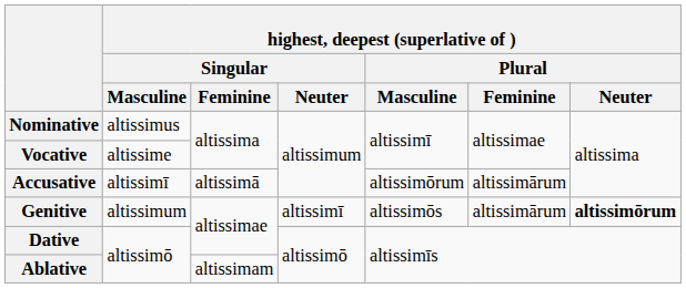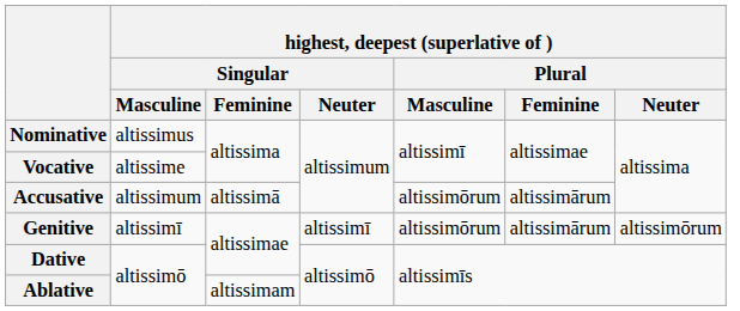Accusative | highest, deepest (superlative of ) / Singular / Masculine: altissimī -> altissimum
Genitive | highest, deepest (superlative of ) / Singular / Masculine: altissimum -> altissimī
Genitive | highest, deepest (superlative of ) / Plural / Masculine: altissimōs -> altissimōrum
Genitive | highest, deepest (superlative of ) / Plural / Neuter: bold -> normal
